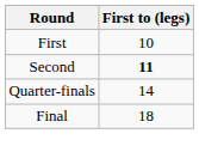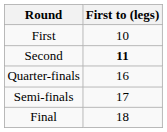Quarter-finals | First to (legs): 14 -> 16
+ row: Semi-finals | 17
